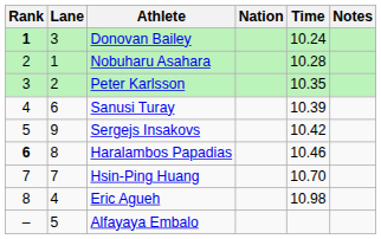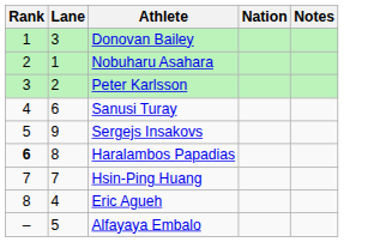- column: Time | 10.24 | 10.28 | 10.35 | 10.39 | 10.42 | 10.46 | 10.70 | 10.98
Donovan Bailey | Rank: bold -> normal
